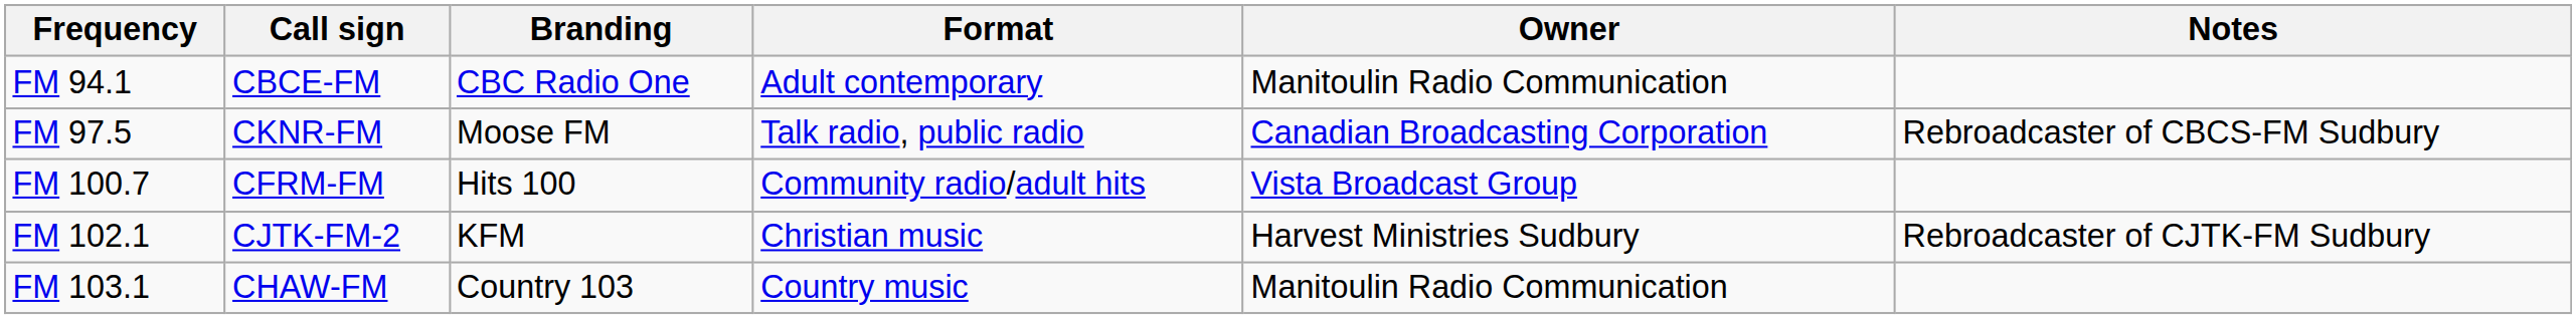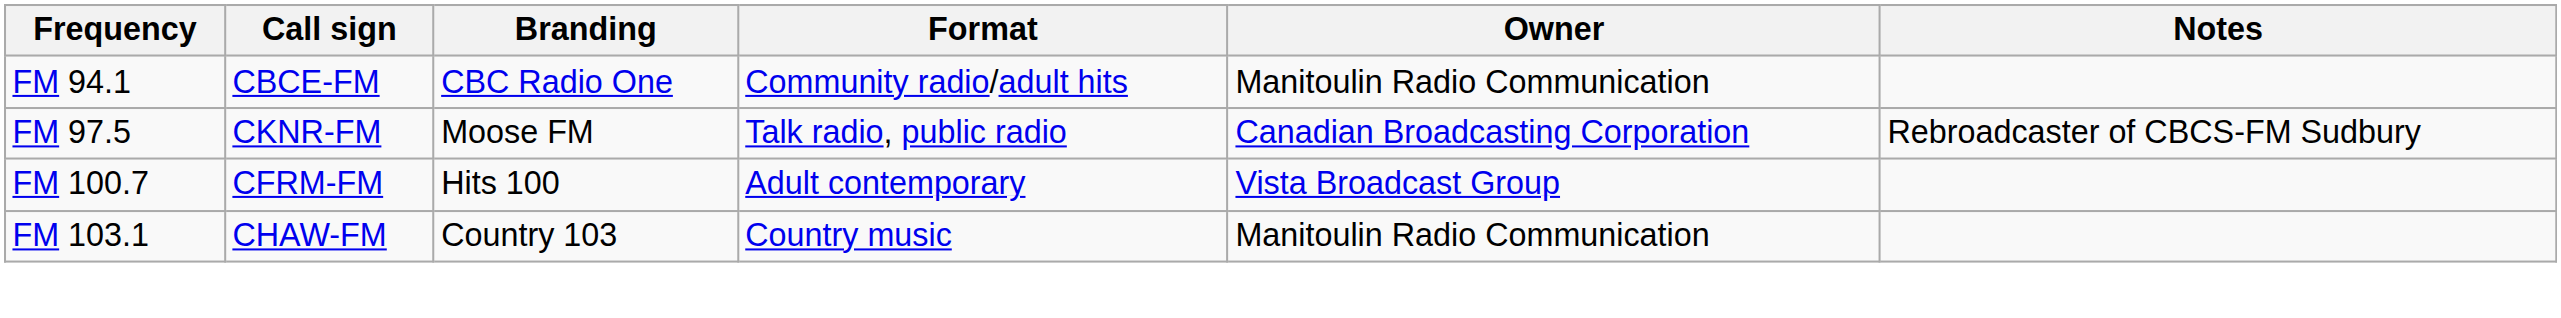FM 94.1 | Format: Adult contemporary -> Community radio/adult hits
FM 100.7 | Format: Community radio/adult hits -> Adult contemporary
- row: FM 102.1 | CJTK-FM-2 | KFM | Christian music | Harvest Ministries Sudbury | Rebroadcaster of CJTK-FM Sudbury
